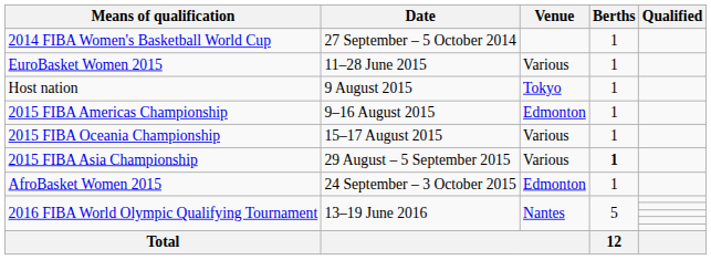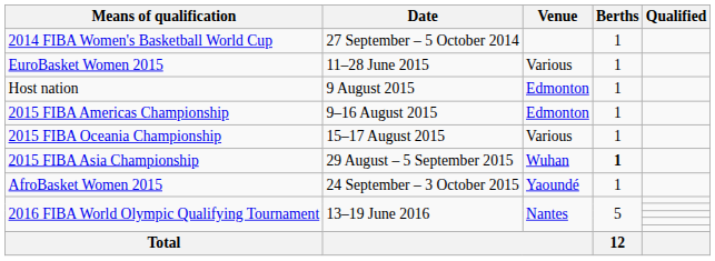Host nation | Venue: Tokyo -> Edmonton
2015 FIBA Asia Championship | Venue: Various -> Wuhan
AfroBasket Women 2015 | Venue: Edmonton -> Yaoundé
